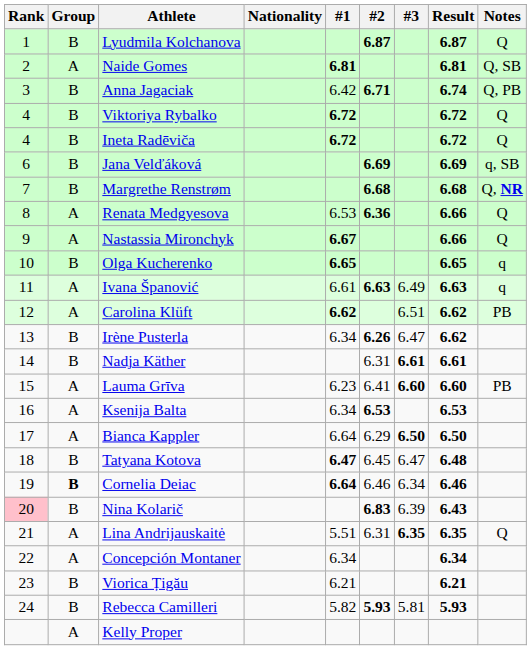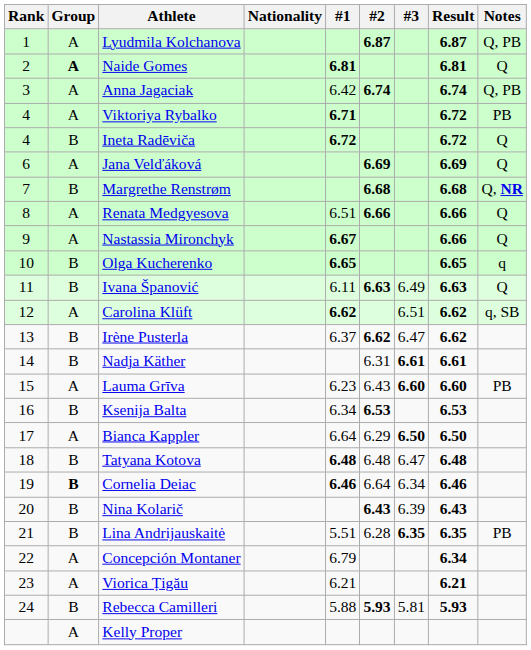Lyudmila Kolchanova | Group: B -> A
Lyudmila Kolchanova | Notes: Q -> Q, PB
Naide Gomes | Group: normal -> bold
Naide Gomes | Notes: Q, SB -> Q
Anna Jagaciak | Group: B -> A
Anna Jagaciak | #2: 6.71 -> 6.74
Viktoriya Rybalko | Group: B -> A
Viktoriya Rybalko | #1: 6.72 -> 6.71
Viktoriya Rybalko | Notes: Q -> PB
Jana Velďáková | Group: B -> A
Jana Velďáková | Notes: q, SB -> Q
Renata Medgyesova | #1: 6.53 -> 6.51
Renata Medgyesova | #2: 6.36 -> 6.66
Ivana Španović | Group: A -> B
Ivana Španović | #1: 6.61 -> 6.11
Ivana Španović | Notes: q -> Q
Carolina Klüft | Notes: PB -> q, SB
Irène Pusterla | #1: 6.34 -> 6.37
Irène Pusterla | #2: 6.26 -> 6.62
Lauma Grīva | #2: 6.41 -> 6.43
Ksenija Balta | Group: A -> B
Tatyana Kotova | #1: 6.47 -> 6.48
Tatyana Kotova | #2: 6.45 -> 6.48
Cornelia Deiac | #1: 6.64 -> 6.46
Cornelia Deiac | #2: 6.46 -> 6.64
Nina Kolarič | Rank: pink background -> no background
Nina Kolarič | #2: 6.83 -> 6.43
Lina Andrijauskaitė | Group: A -> B
Lina Andrijauskaitė | #2: 6.31 -> 6.28
Lina Andrijauskaitė | Notes: Q -> PB
Concepción Montaner | #1: 6.34 -> 6.79
Viorica Țigău | Group: B -> A
Rebecca Camilleri | #1: 5.82 -> 5.88
